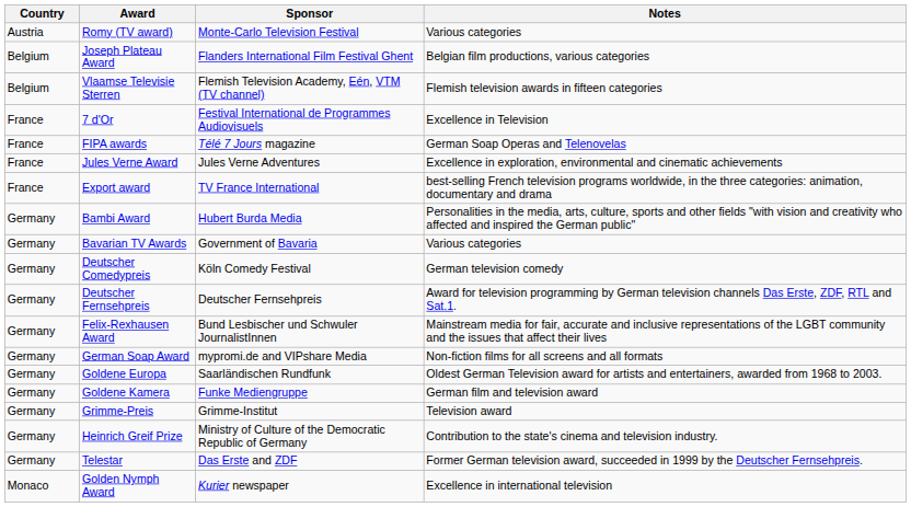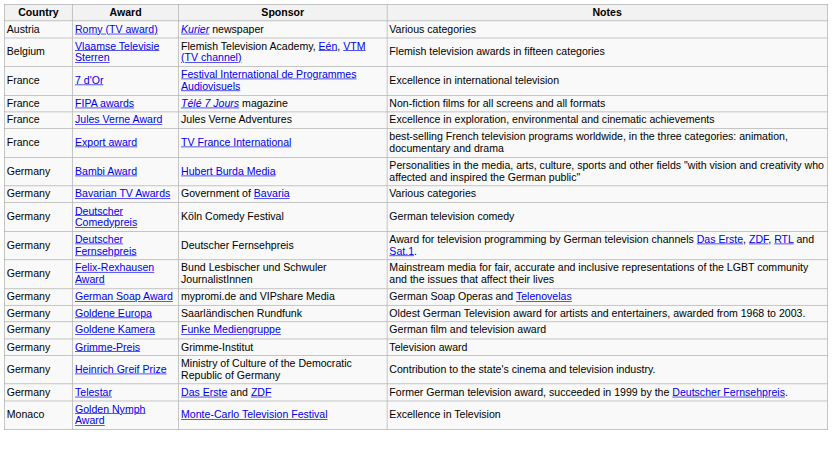Romy (TV award) | Sponsor: Monte-Carlo Television Festival -> Kurier newspaper
- row: Belgium | Joseph Plateau Award | Flanders International Film Festival Ghent | Belgian film productions, various categories
7 d'Or | Notes: Excellence in Television -> Excellence in international television
FIPA awards | Notes: German Soap Operas and Telenovelas -> Non-fiction films for all screens and all formats
German Soap Award | Notes: Non-fiction films for all screens and all formats -> German Soap Operas and Telenovelas
Golden Nymph Award | Sponsor: Kurier newspaper -> Monte-Carlo Television Festival
Golden Nymph Award | Notes: Excellence in international television -> Excellence in Television
